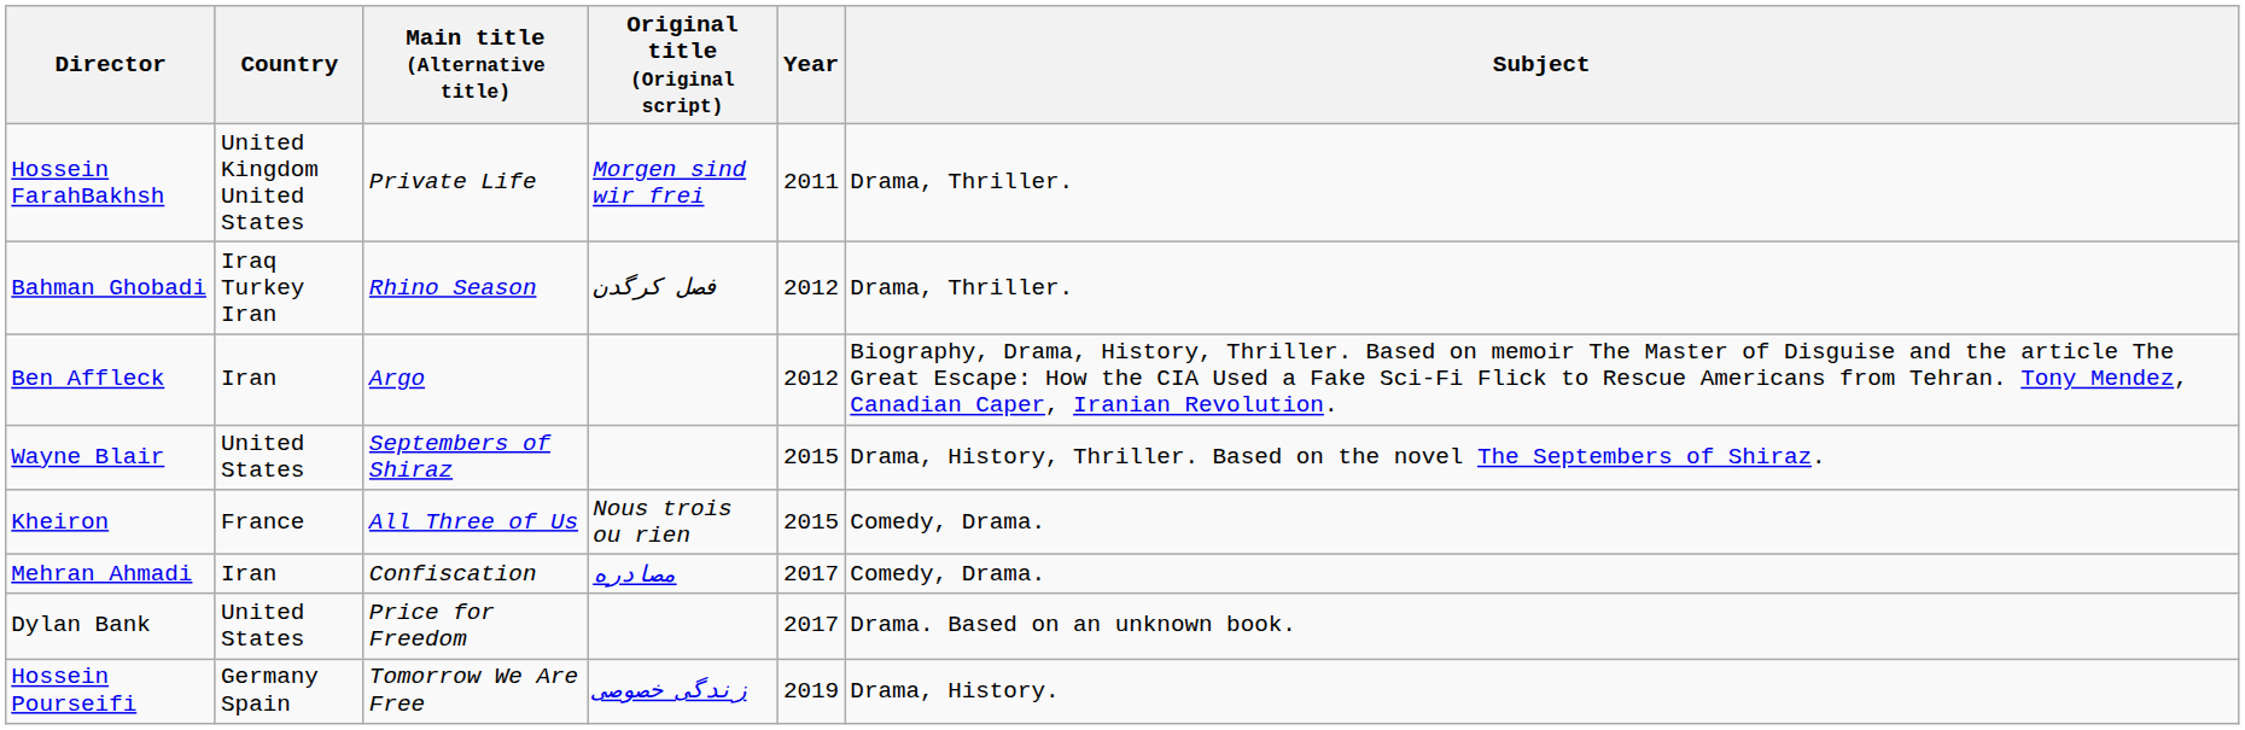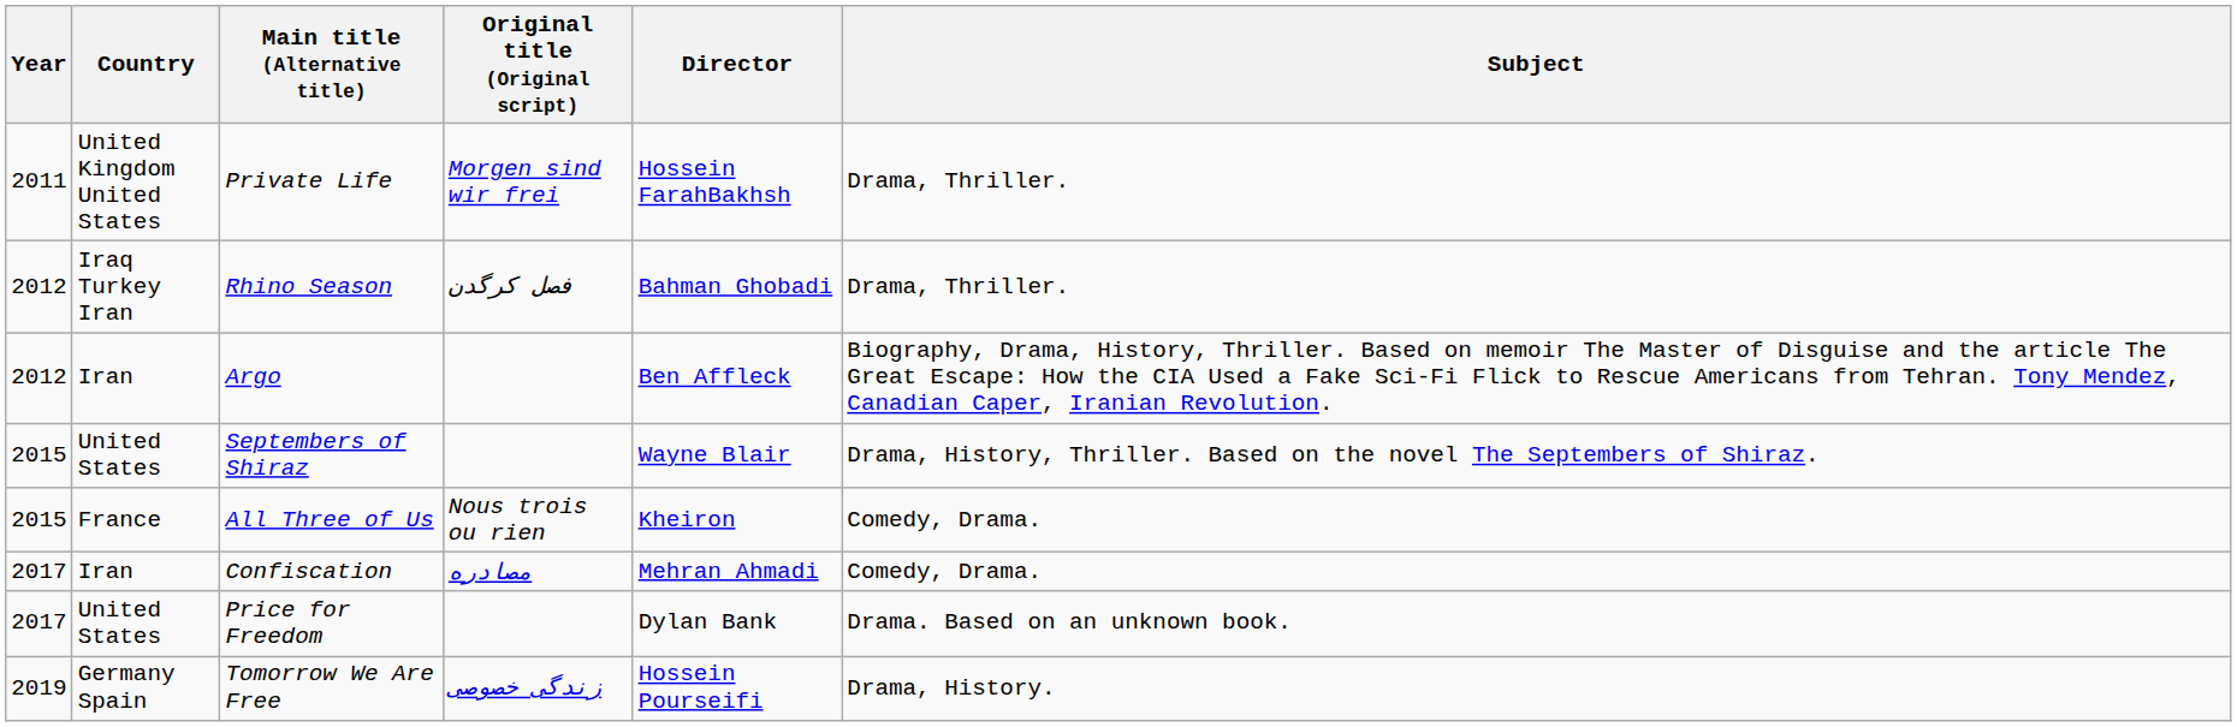columns swapped: Year <-> Director
